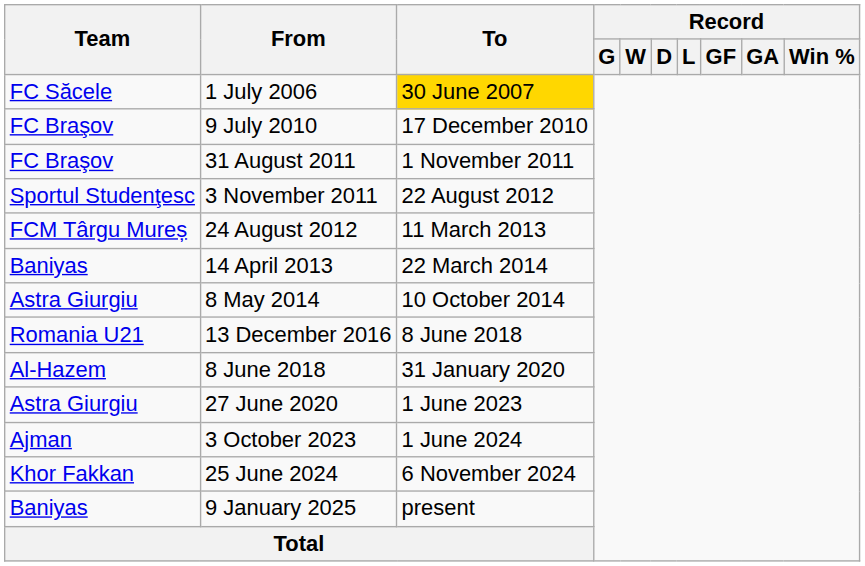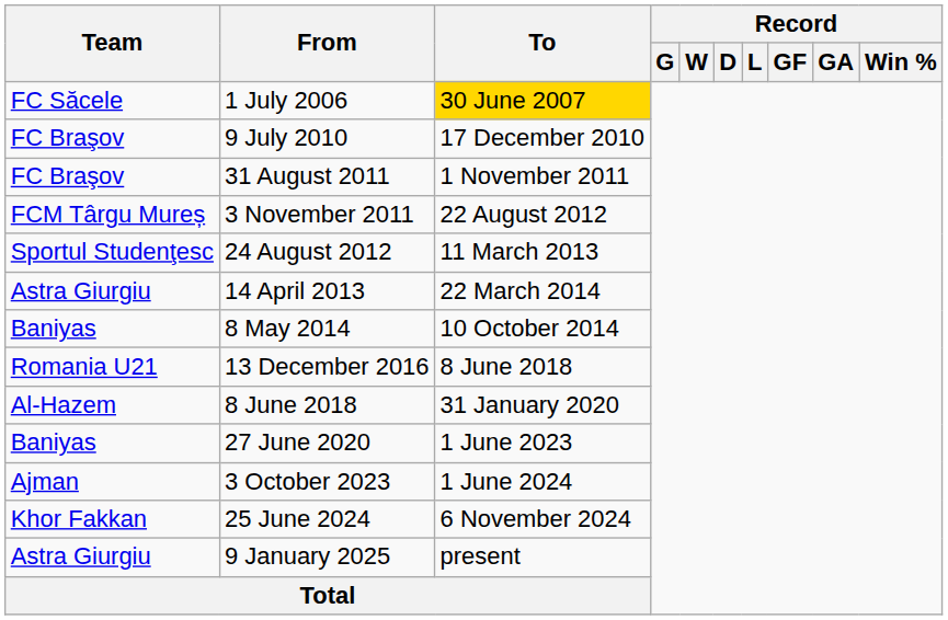3 November 2011 | Team: Sportul Studenţesc -> FCM Târgu Mureș
24 August 2012 | Team: FCM Târgu Mureș -> Sportul Studenţesc
14 April 2013 | Team: Baniyas -> Astra Giurgiu
8 May 2014 | Team: Astra Giurgiu -> Baniyas
27 June 2020 | Team: Astra Giurgiu -> Baniyas
9 January 2025 | Team: Baniyas -> Astra Giurgiu
